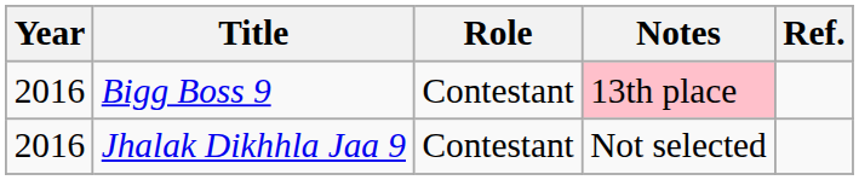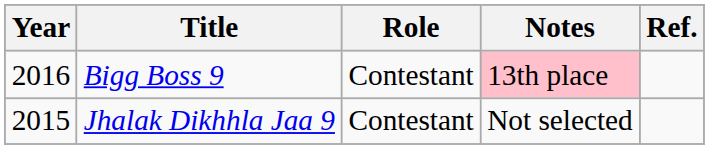Jhalak Dikhhla Jaa 9 | Year: 2016 -> 2015
